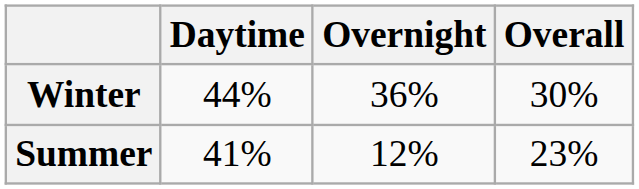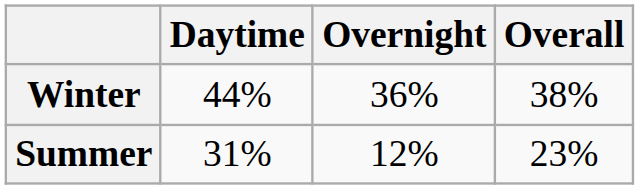Winter | Overall: 30% -> 38%
Summer | Daytime: 41% -> 31%
